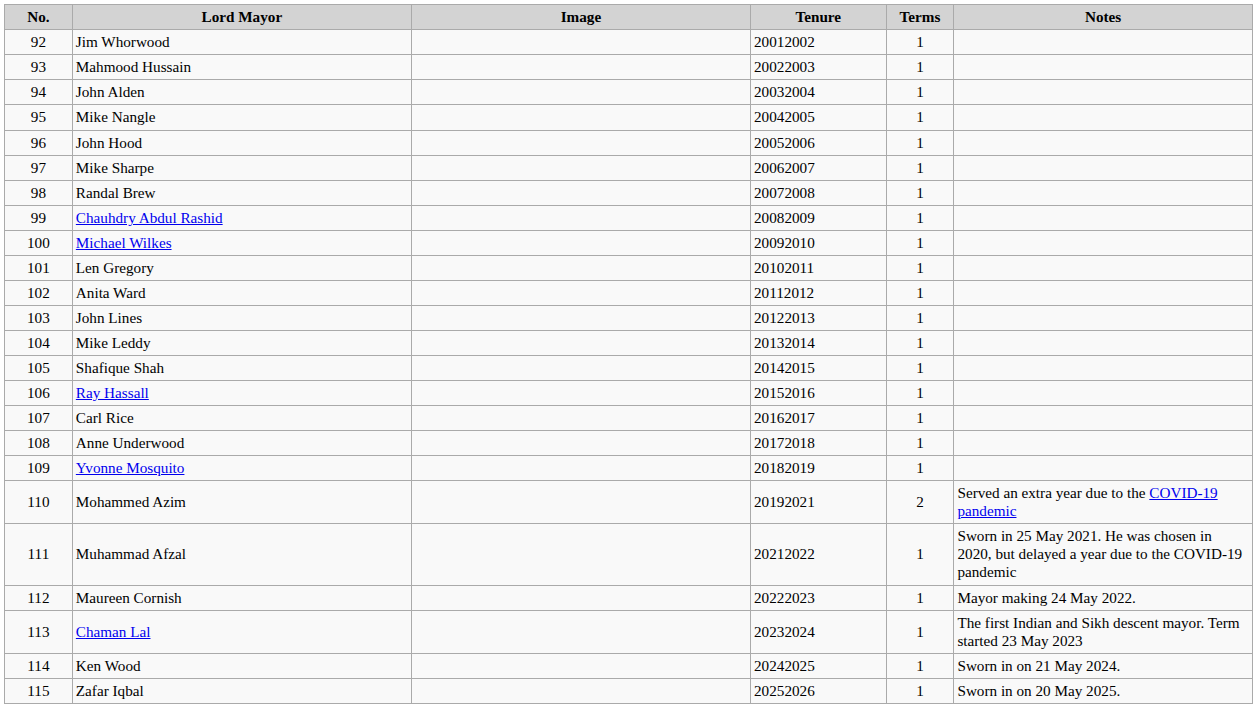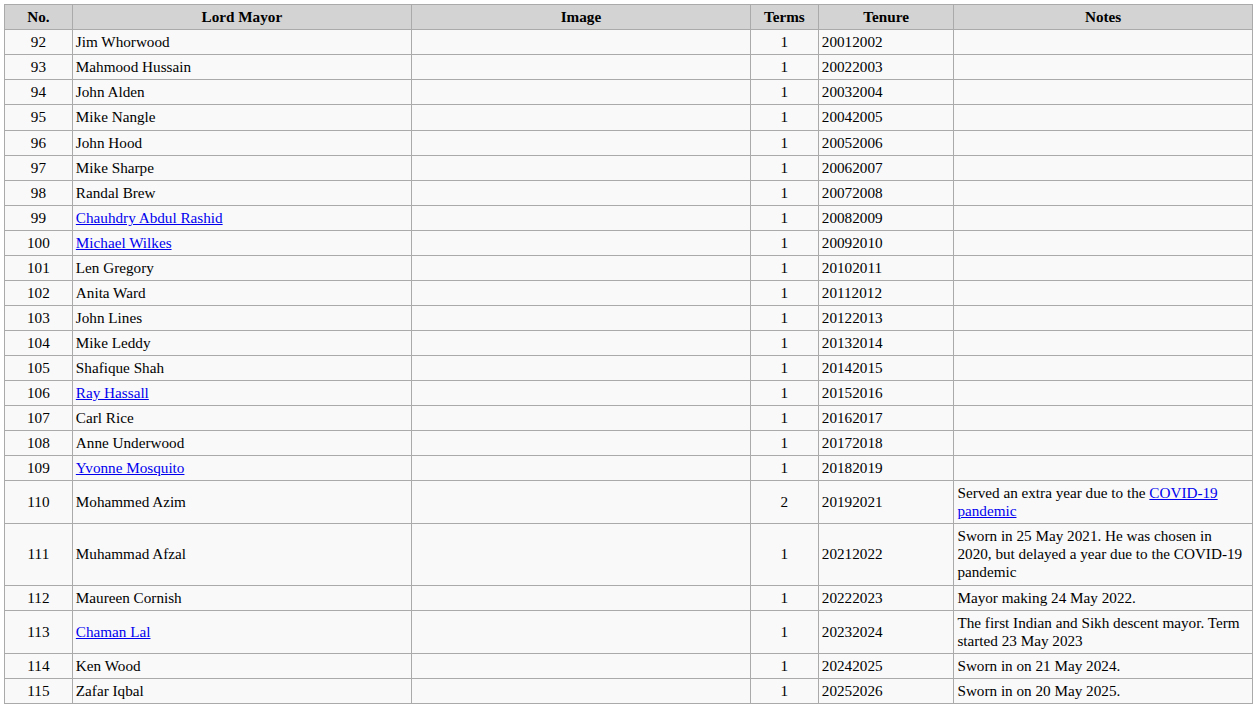columns swapped: Tenure <-> Terms
